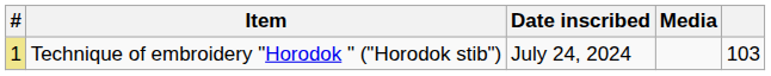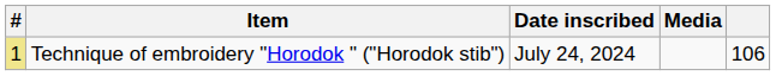Technique of embroidery "Horodok " ("Horodok stib") | column 5: 103 -> 106
